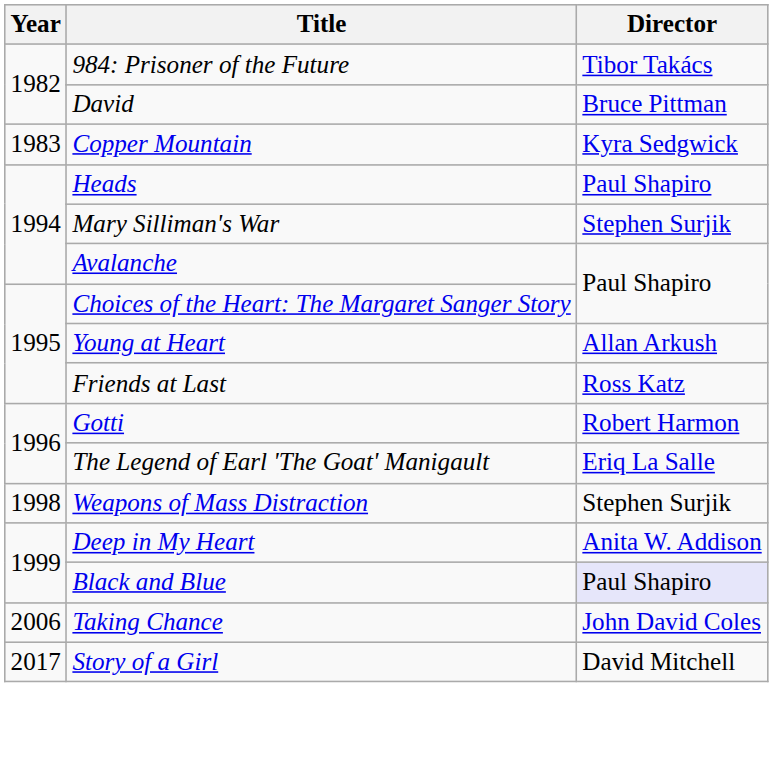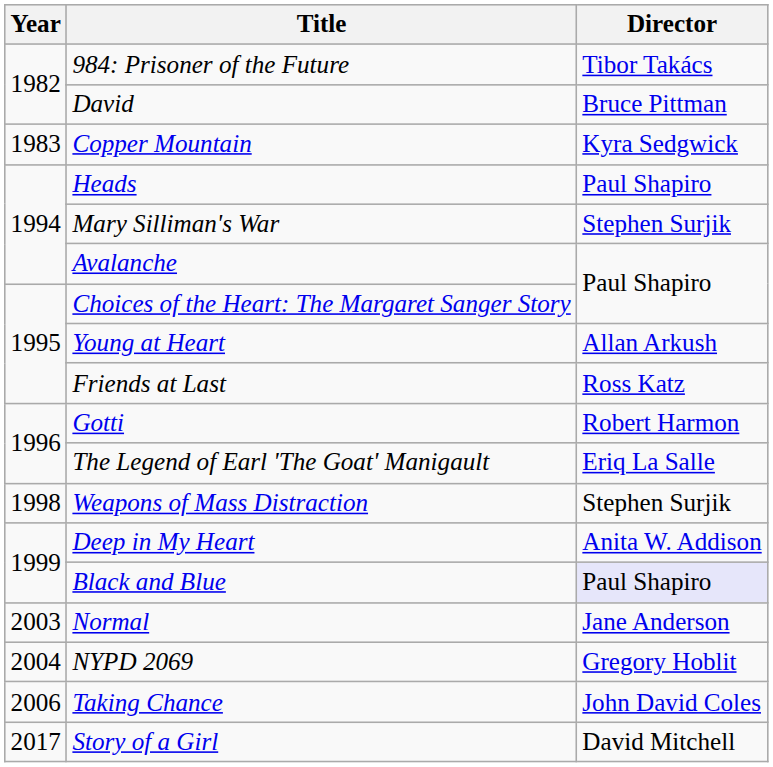+ row: 2003 | Normal | Jane Anderson
+ row: 2004 | NYPD 2069 | Gregory Hoblit
